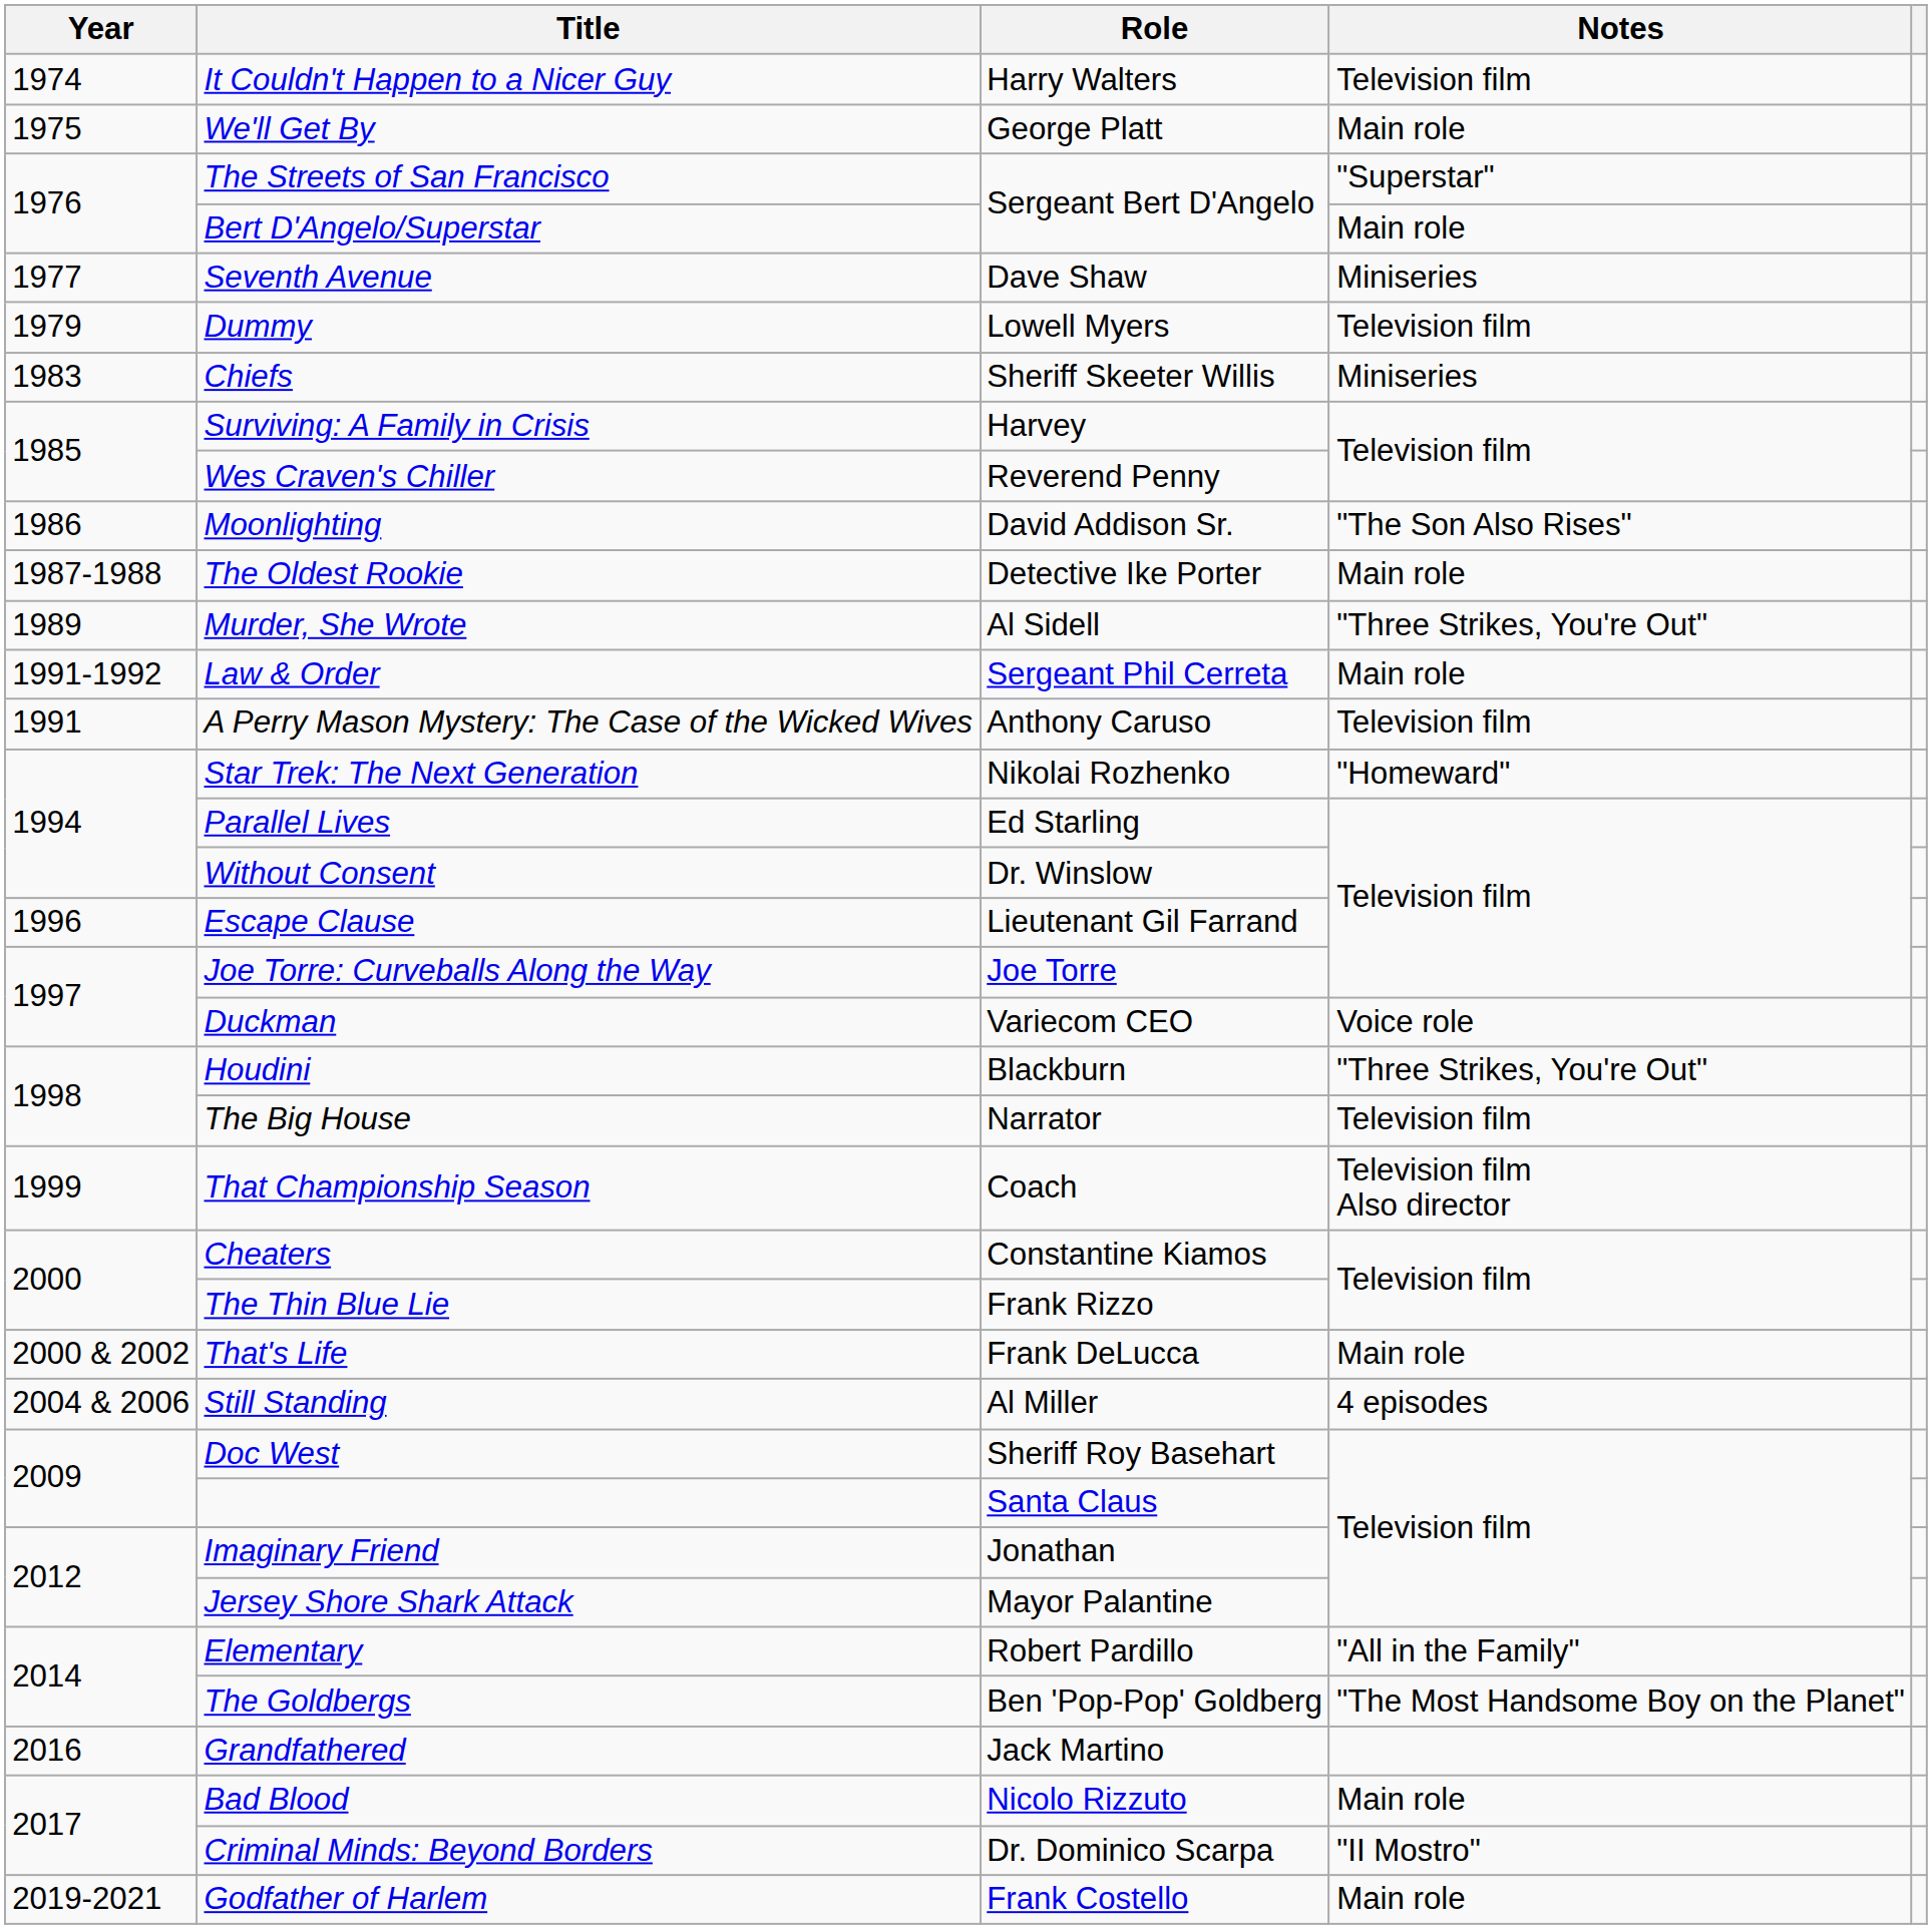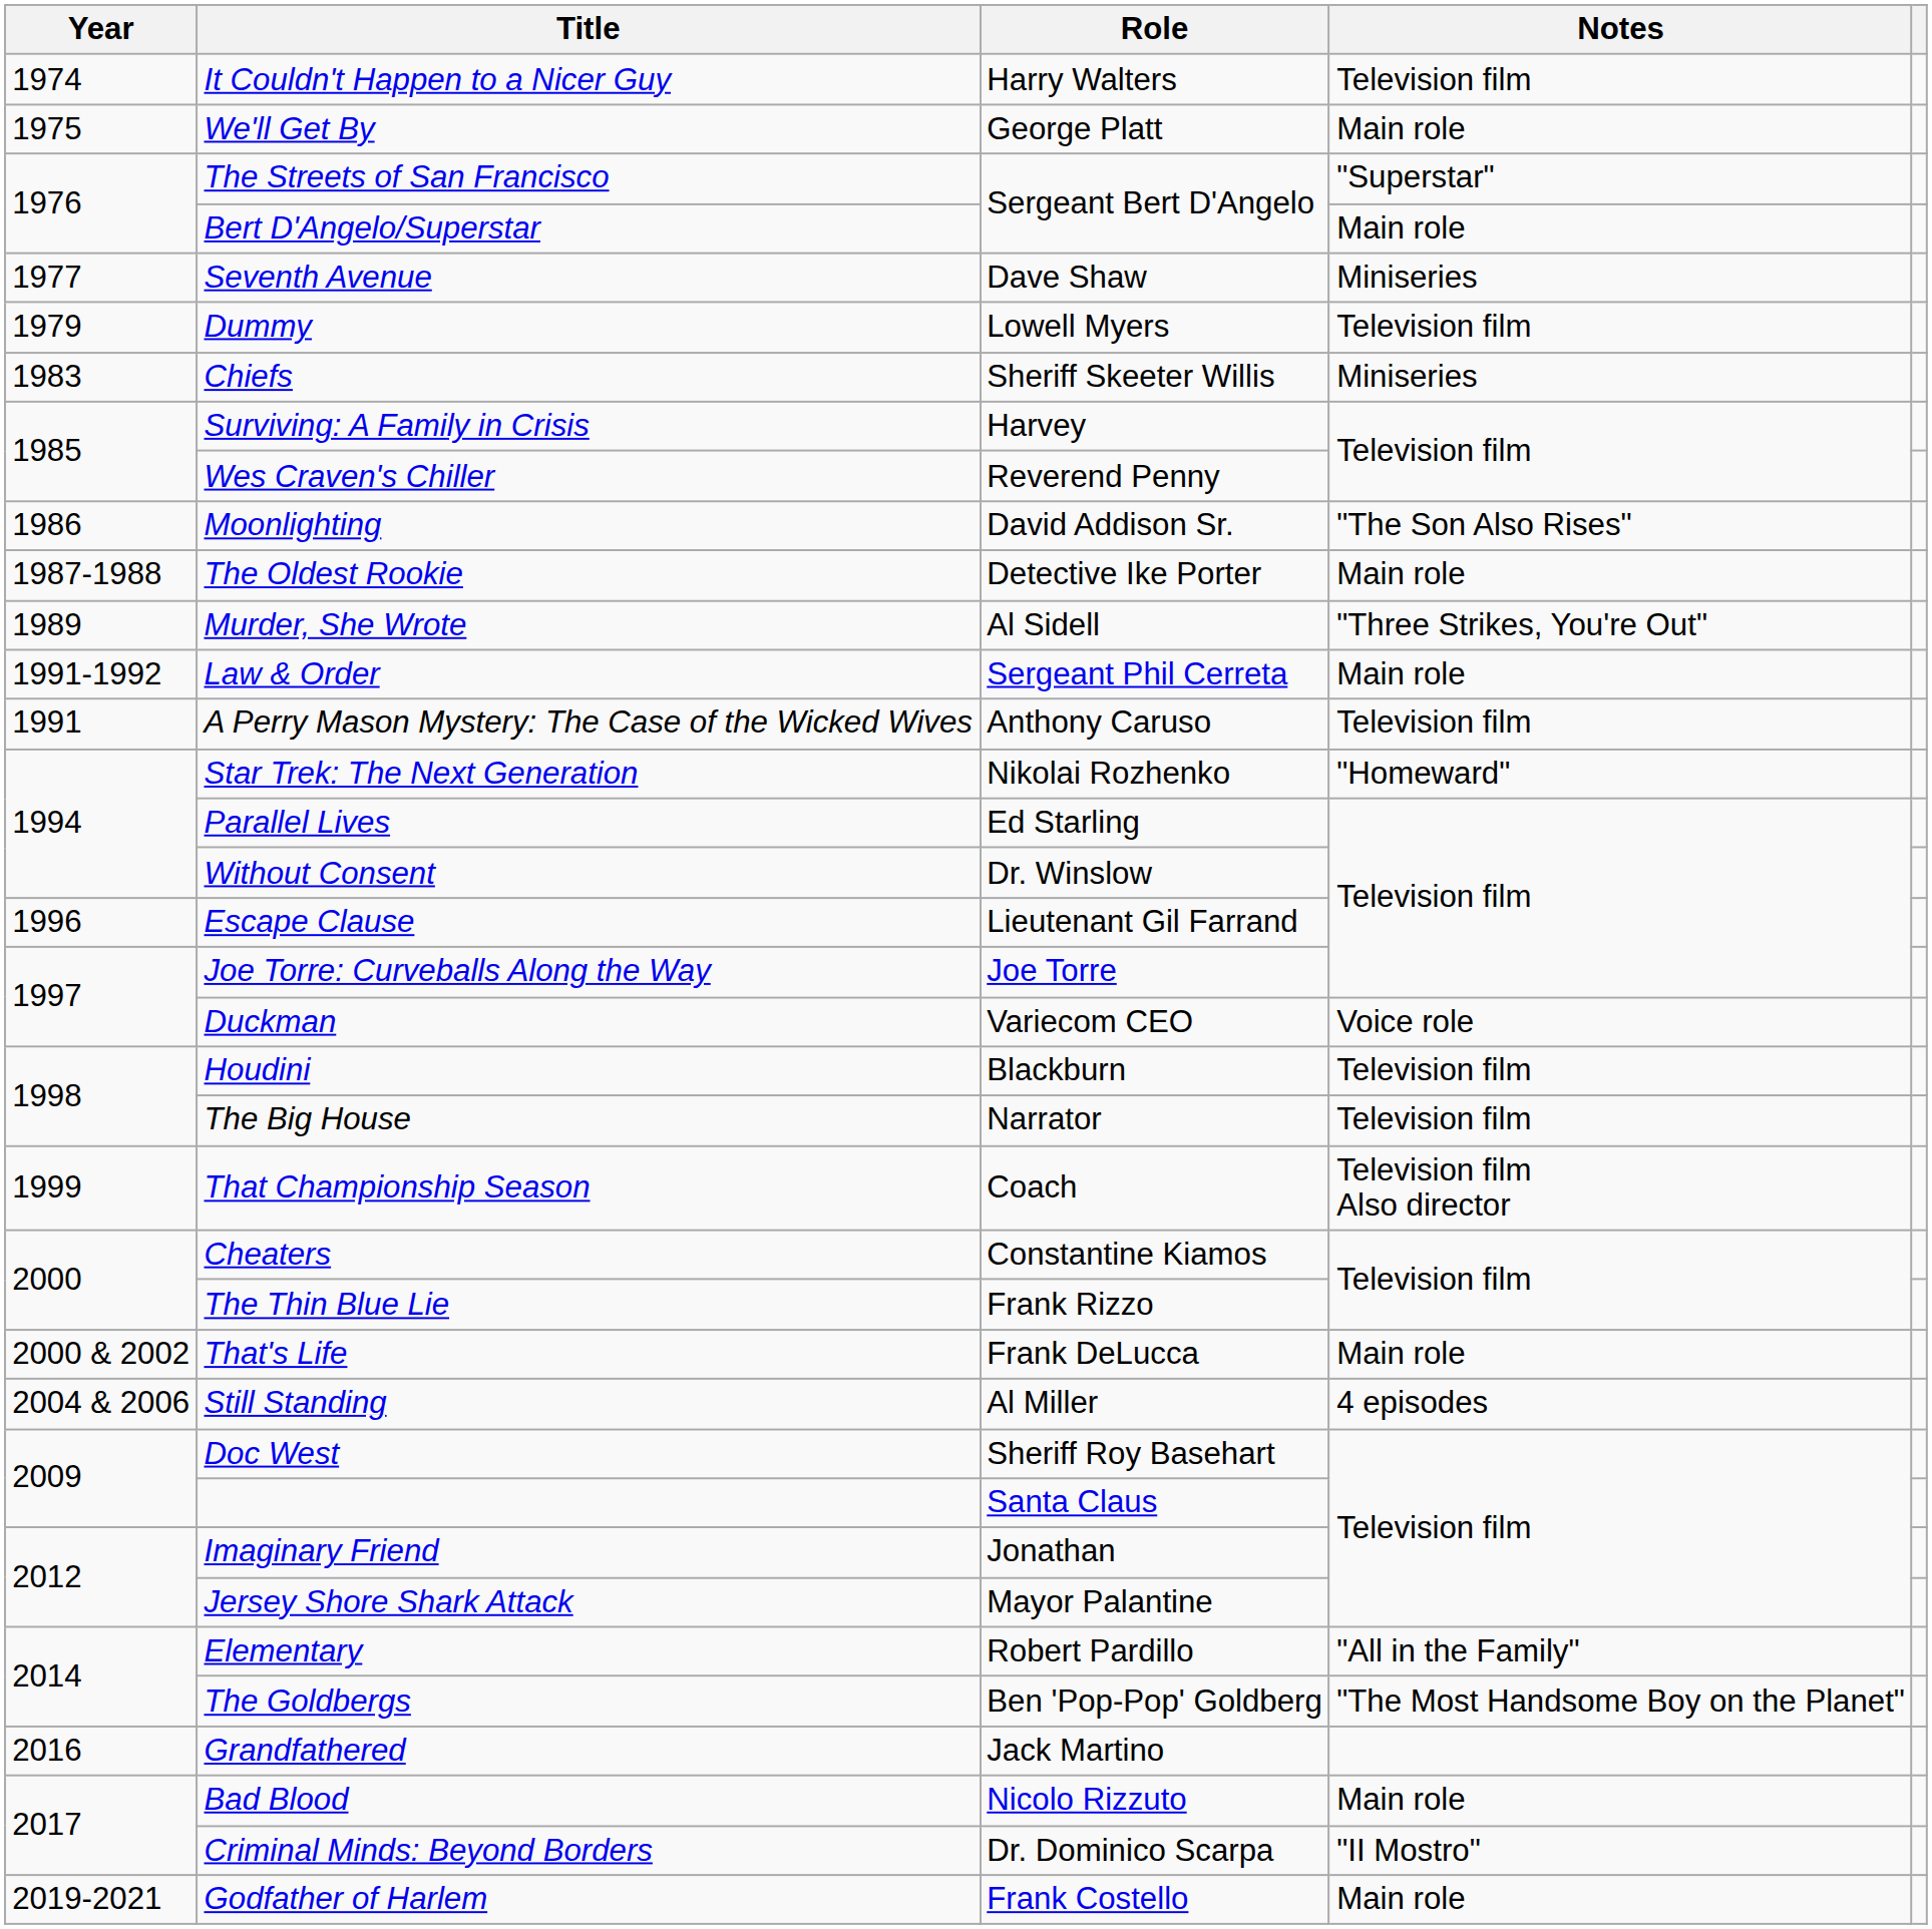Houdini | Notes: "Three Strikes, You're Out" -> Television film
